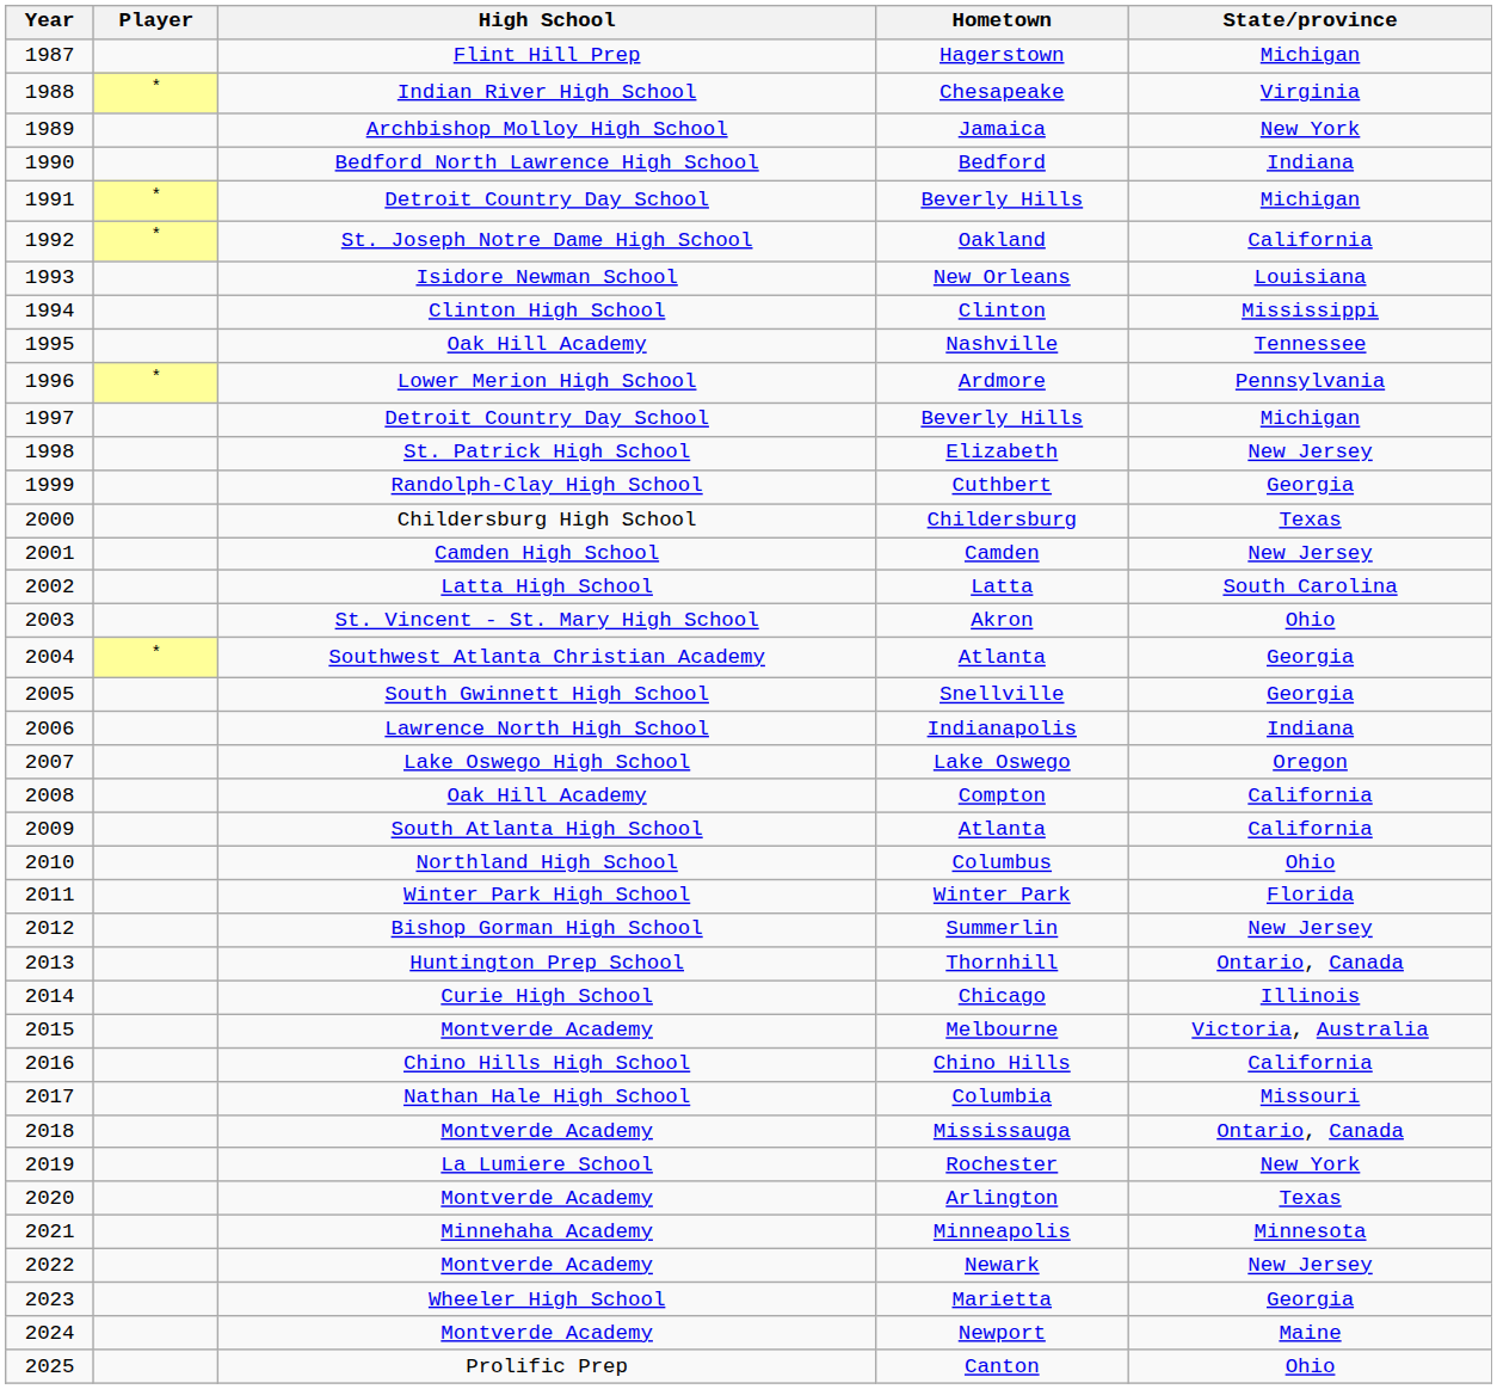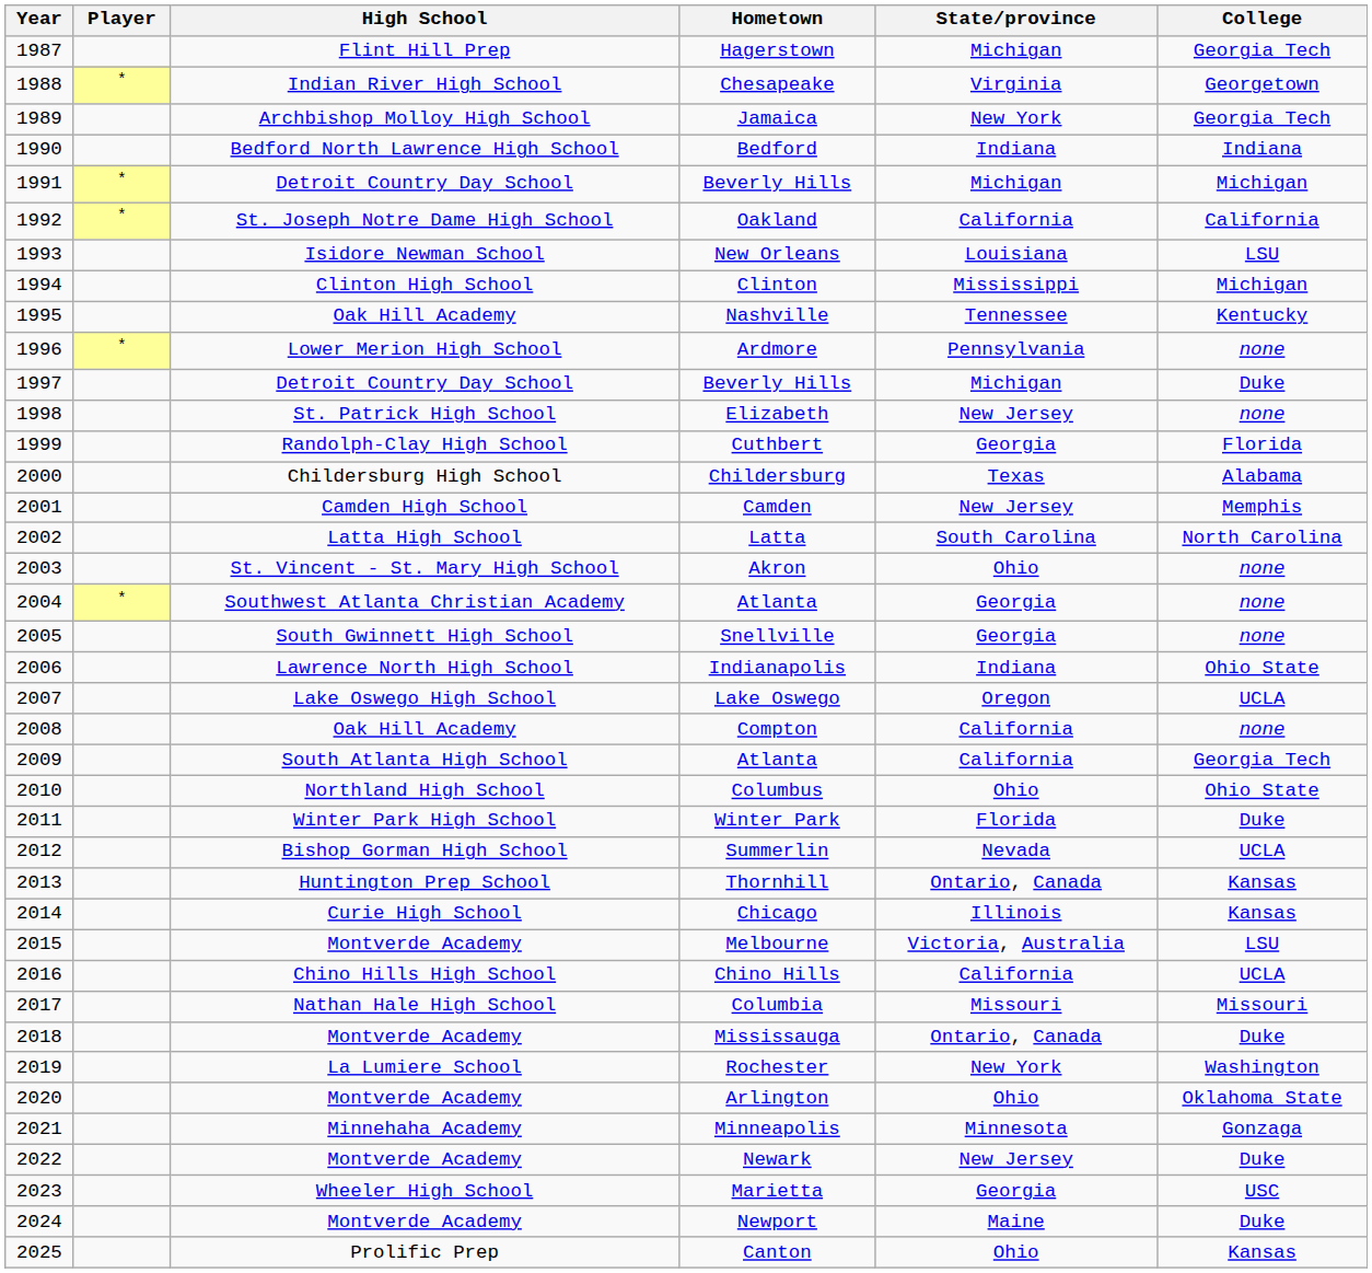+ column: College | Georgia Tech | Georgetown | Georgia Tech | Indiana | Michigan | California | LSU | Michigan | Kentucky | none | Duke | none | Florida | Alabama | Memphis | North Carolina | none | none | none | Ohio State | UCLA | none | Georgia Tech | Ohio State | Duke | UCLA | Kansas | Kansas | LSU | UCLA | Missouri | Duke | Washington | Oklahoma State | Gonzaga | Duke | USC | Duke | Kansas
Summerlin | State/province: New Jersey -> Nevada
Arlington | State/province: Texas -> Ohio
